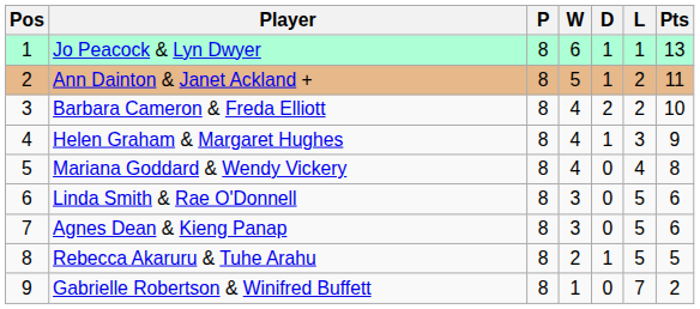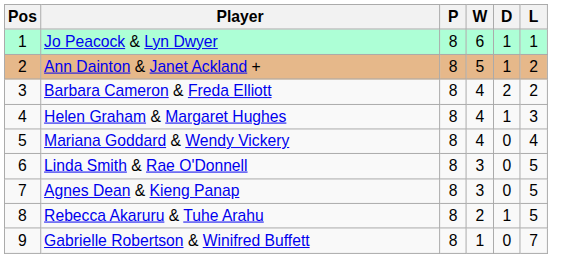- column: Pts | 13 | 11 | 10 | 9 | 8 | 6 | 6 | 5 | 2
